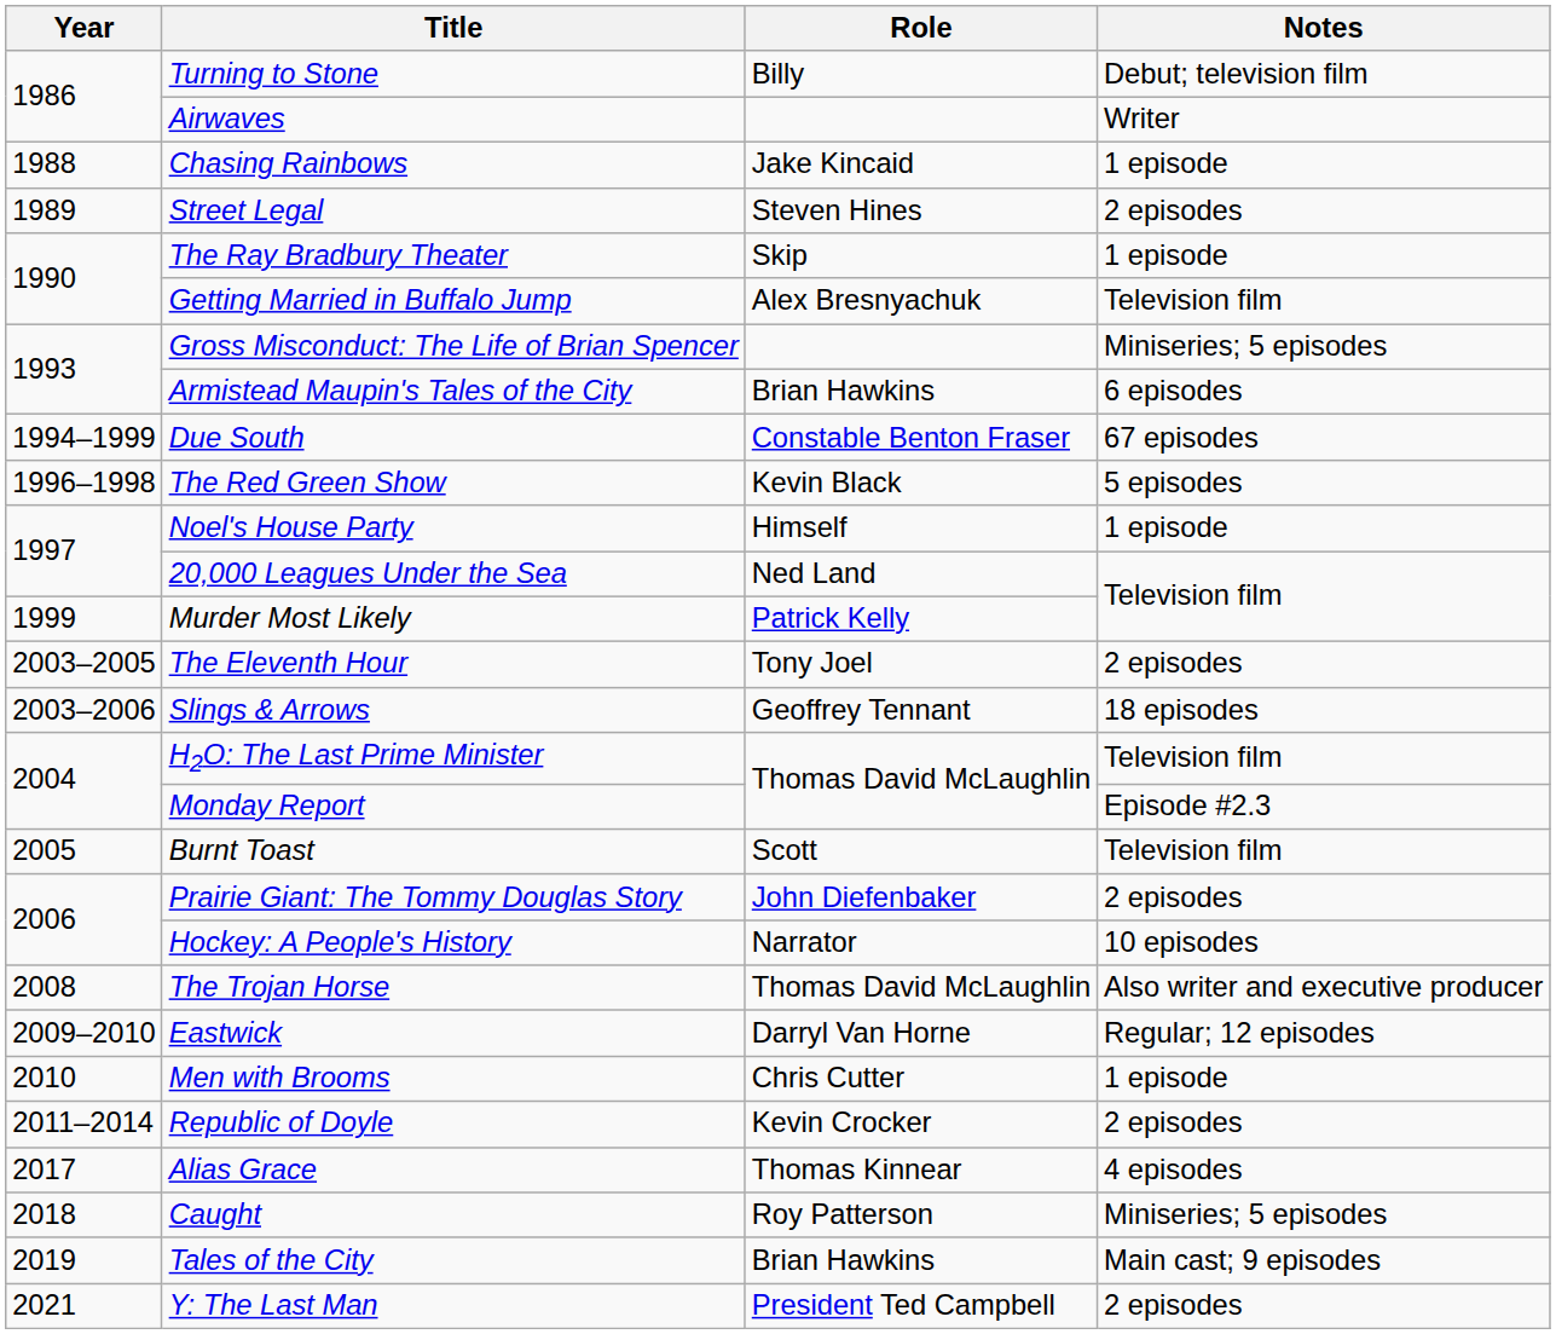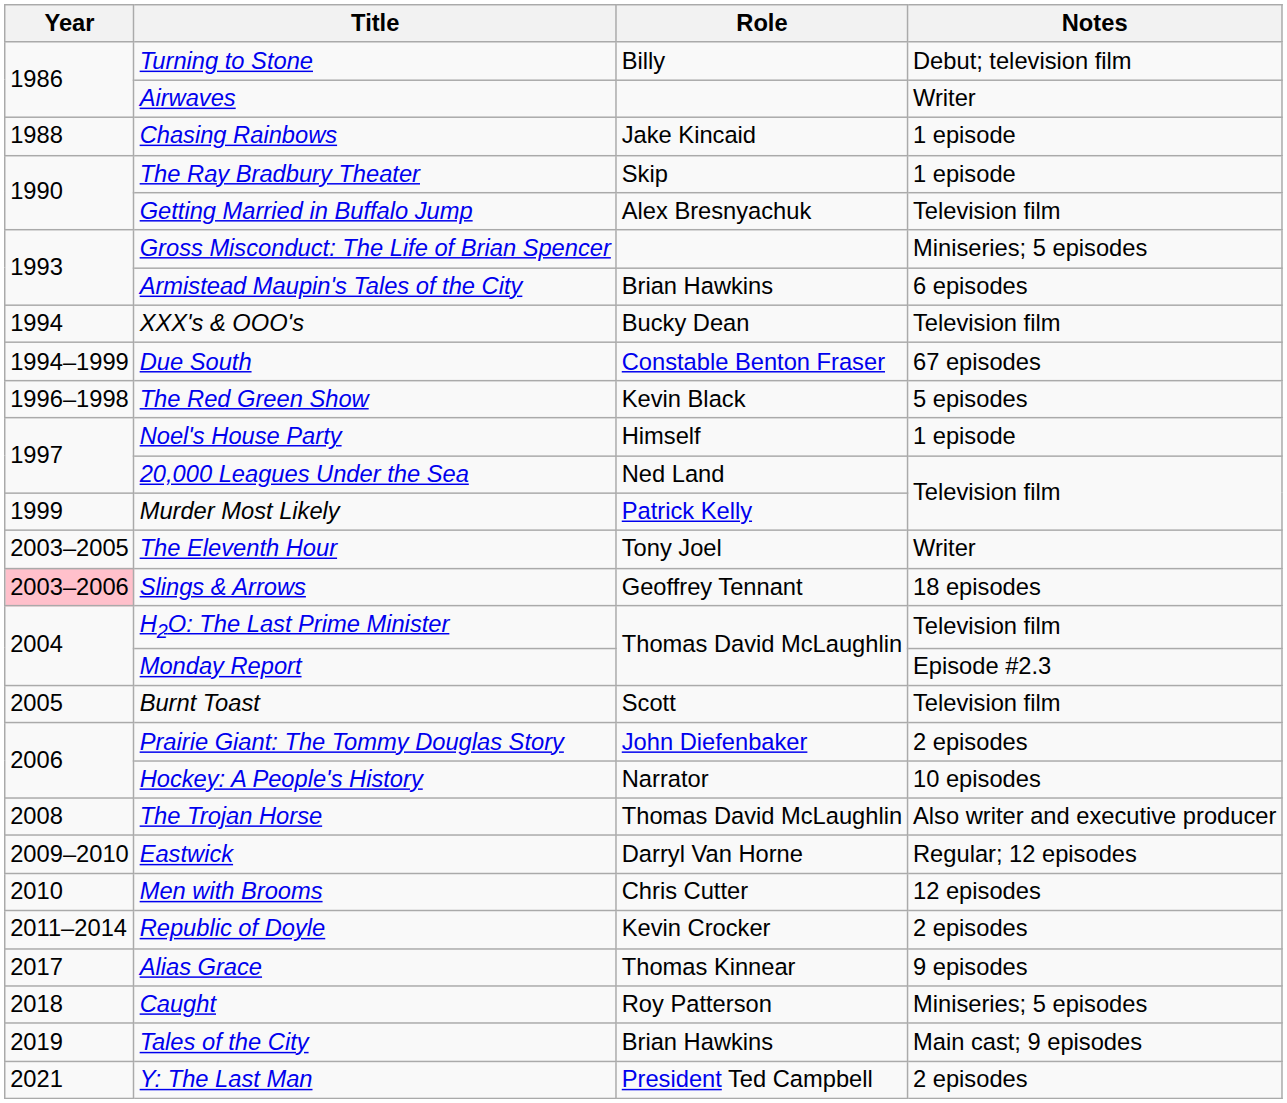- row: 1989 | Street Legal | Steven Hines | 2 episodes
+ row: 1994 | XXX's & OOO's | Bucky Dean | Television film
The Eleventh Hour | Notes: 2 episodes -> Writer
Slings & Arrows | Year: no background -> pink background
Men with Brooms | Notes: 1 episode -> 12 episodes
Alias Grace | Notes: 4 episodes -> 9 episodes
